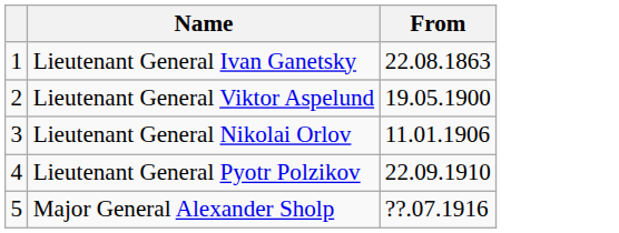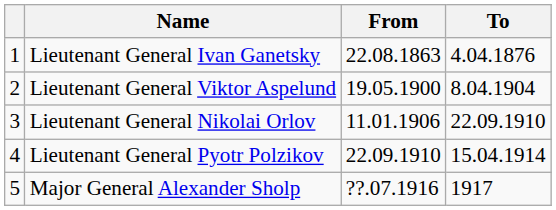+ column: To | 4.04.1876 | 8.04.1904 | 22.09.1910 | 15.04.1914 | 1917
